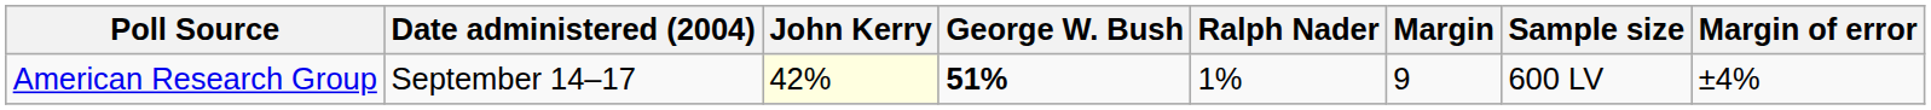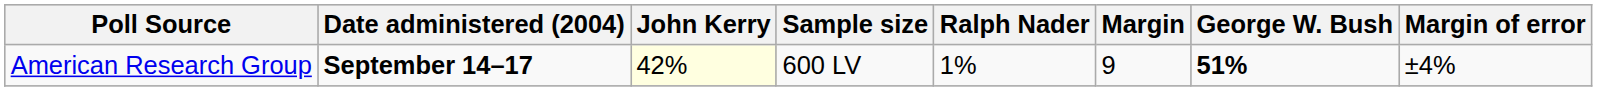columns swapped: George W. Bush <-> Sample size
American Research Group | Date administered (2004): normal -> bold
